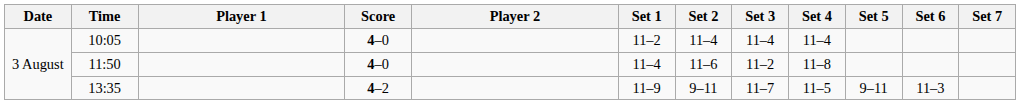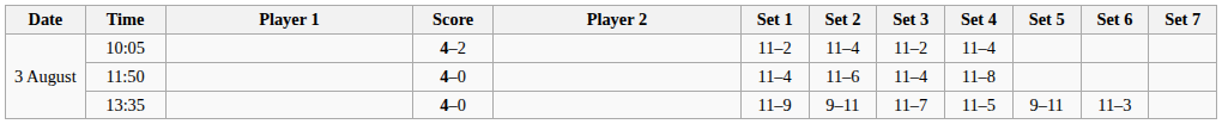10:05 | Score: 4–0 -> 4–2
10:05 | Set 3: 11–4 -> 11–2
11:50 | Set 3: 11–2 -> 11–4
13:35 | Score: 4–2 -> 4–0
